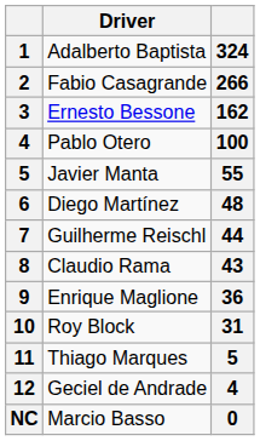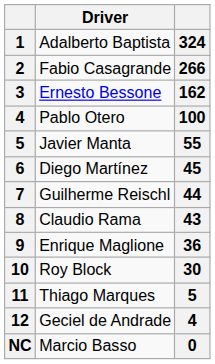Diego Martínez | column 3: 48 -> 45
Roy Block | column 3: 31 -> 30
